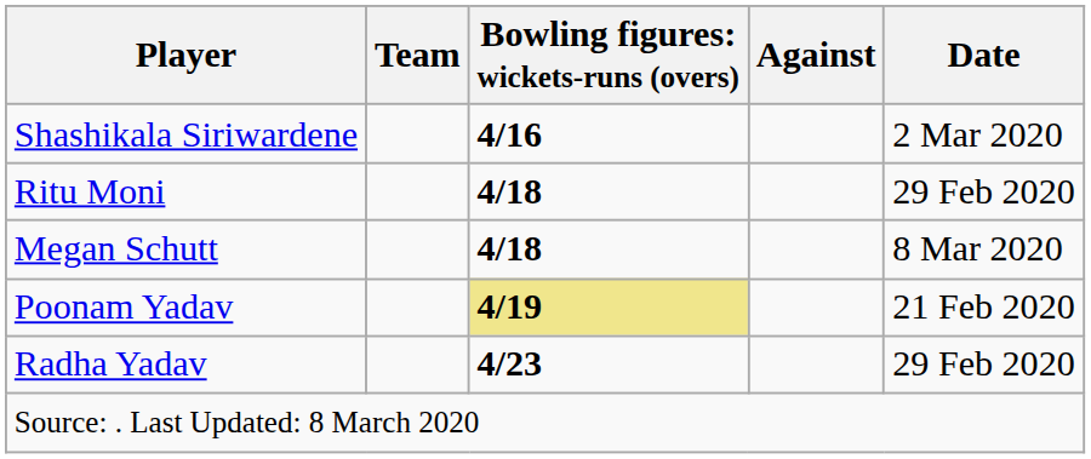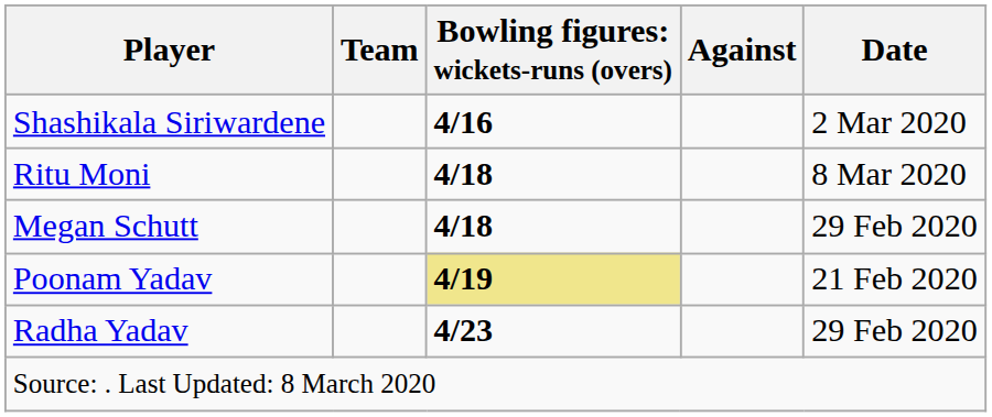Ritu Moni | Date: 29 Feb 2020 -> 8 Mar 2020
Megan Schutt | Date: 8 Mar 2020 -> 29 Feb 2020
